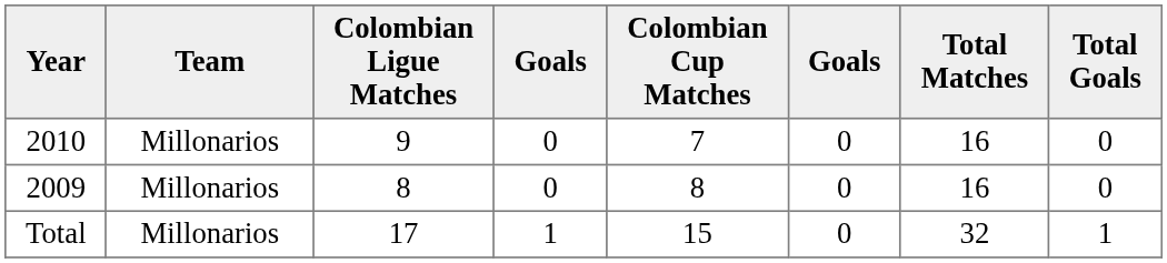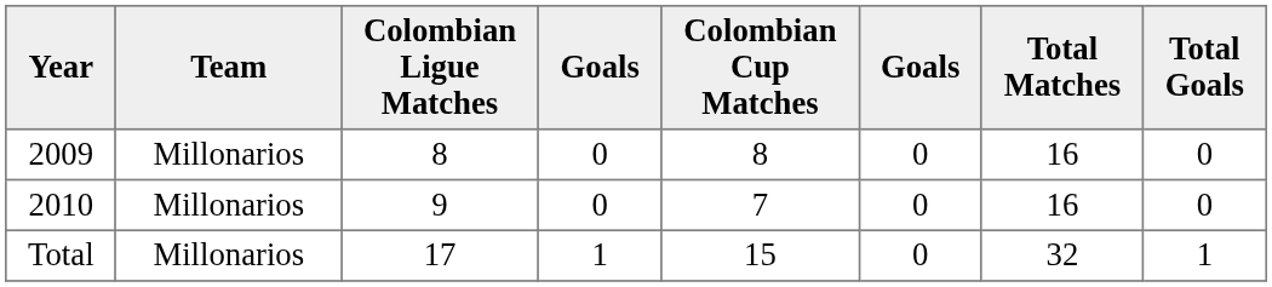rows swapped: 2009 <-> 2010
